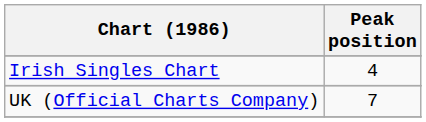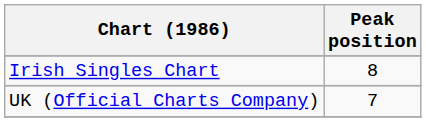Irish Singles Chart | Peak position: 4 -> 8
